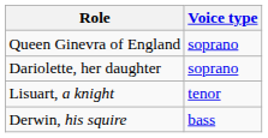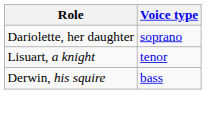- row: Queen Ginevra of England | soprano
